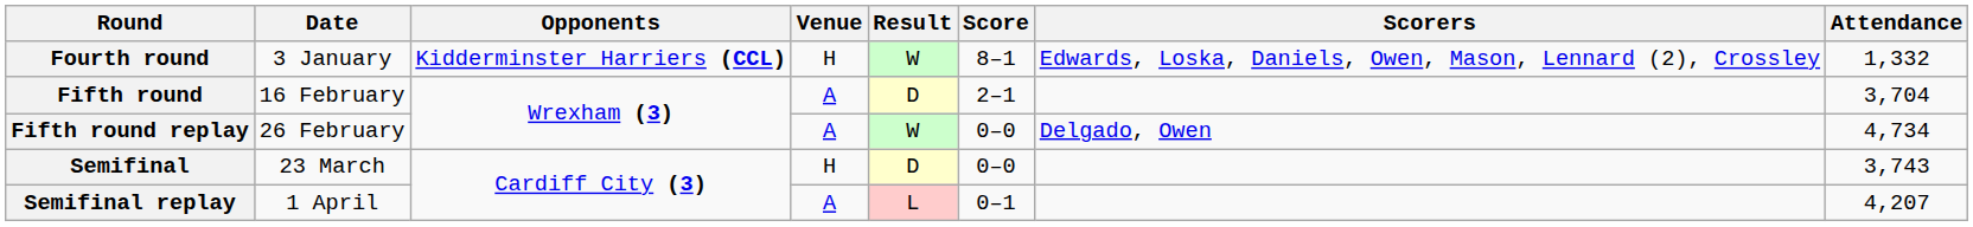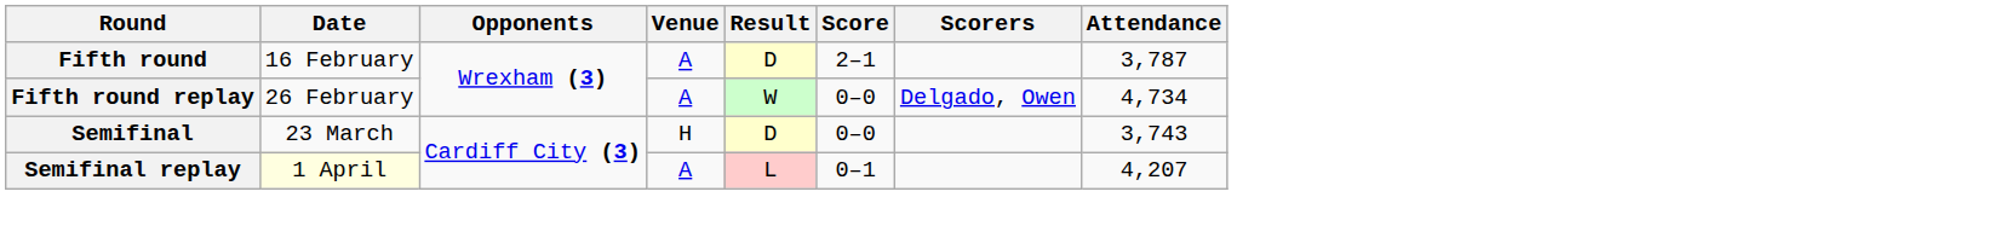- row: Fourth round | 3 January | Kidderminster Harriers (CCL) | H | W | 8–1 | Edwards, Loska, Daniels, Owen, Mason, Lennard (2), Crossley | 1,332
Fifth round | Attendance: 3,704 -> 3,787
Semifinal replay | Date: no background -> lightyellow background
